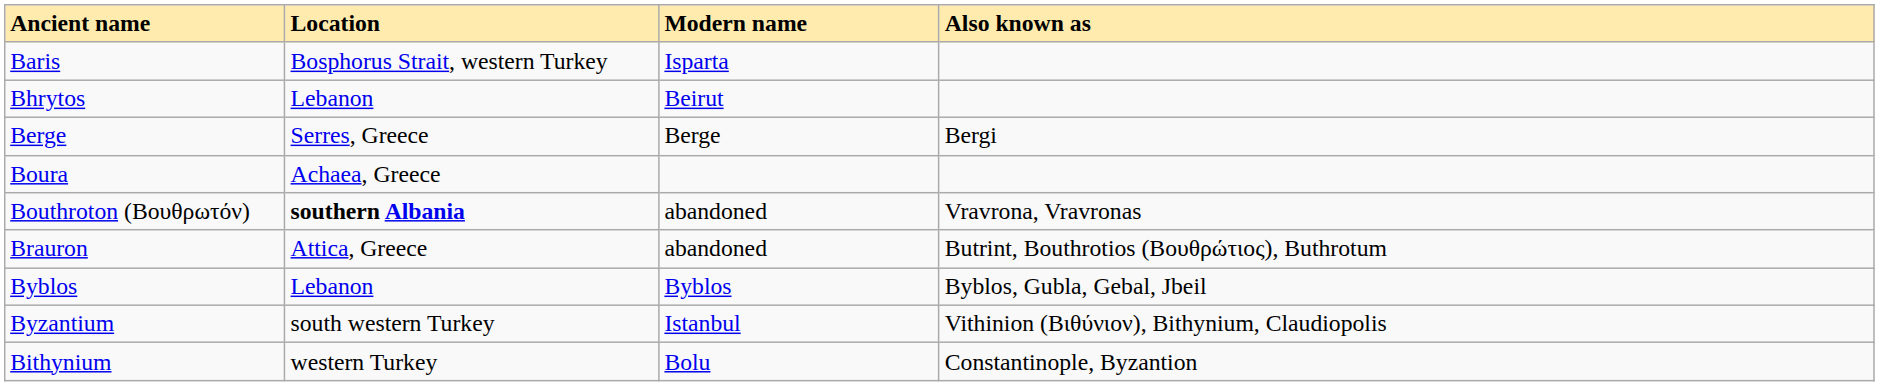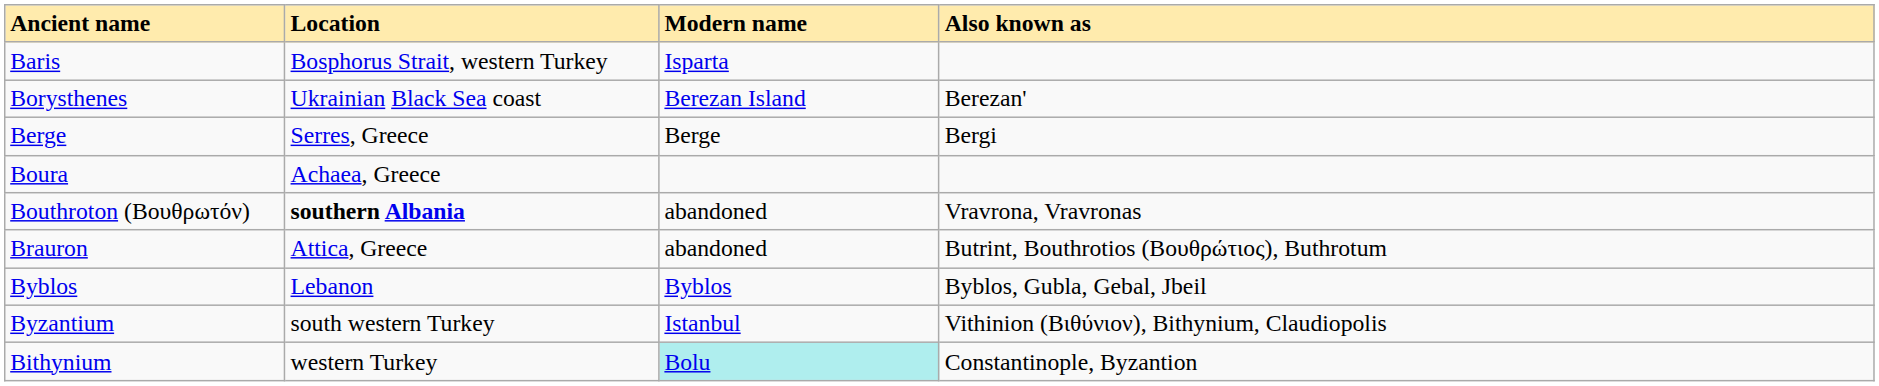- row: Bhrytos | Lebanon | Beirut
+ row: Borysthenes | Ukrainian Black Sea coast | Berezan Island | Berezan'
Bithynium | Modern name: no background -> paleturquoise background
